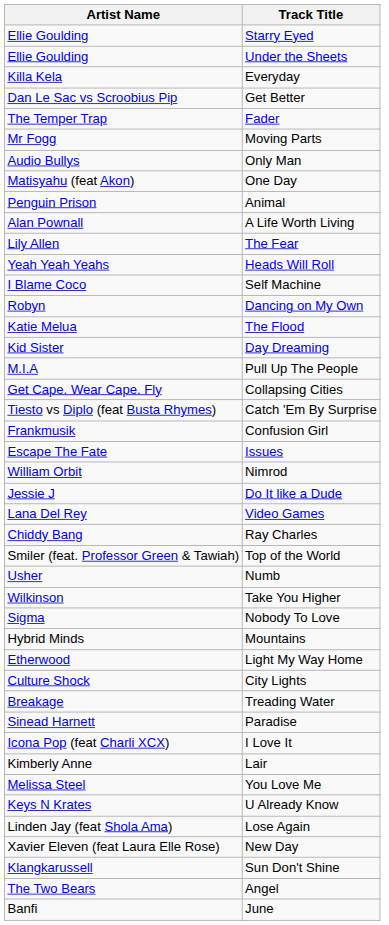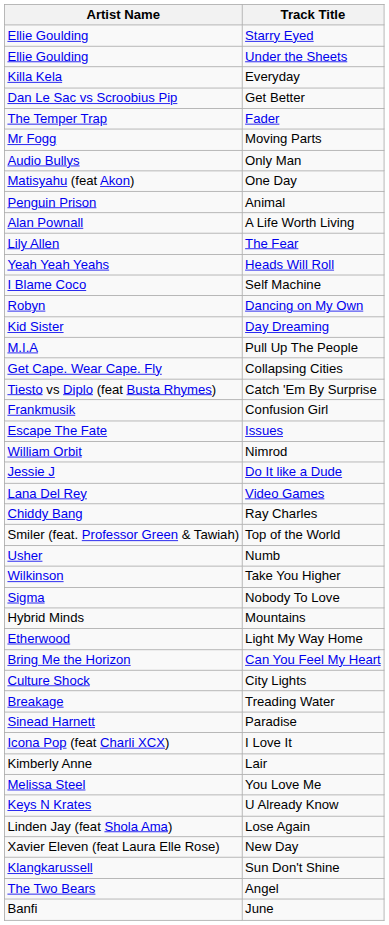- row: Katie Melua | The Flood
+ row: Bring Me the Horizon | Can You Feel My Heart
